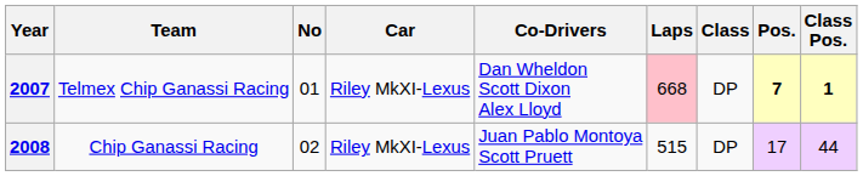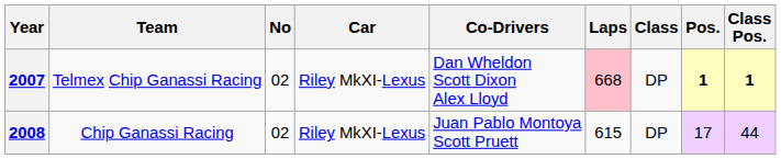2007 | No: 01 -> 02
2007 | Pos.: 7 -> 1
2008 | Laps: 515 -> 615
